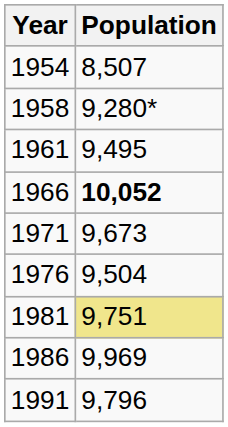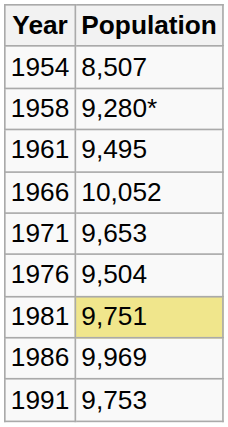1966 | Population: bold -> normal
1971 | Population: 9,673 -> 9,653
1991 | Population: 9,796 -> 9,753
